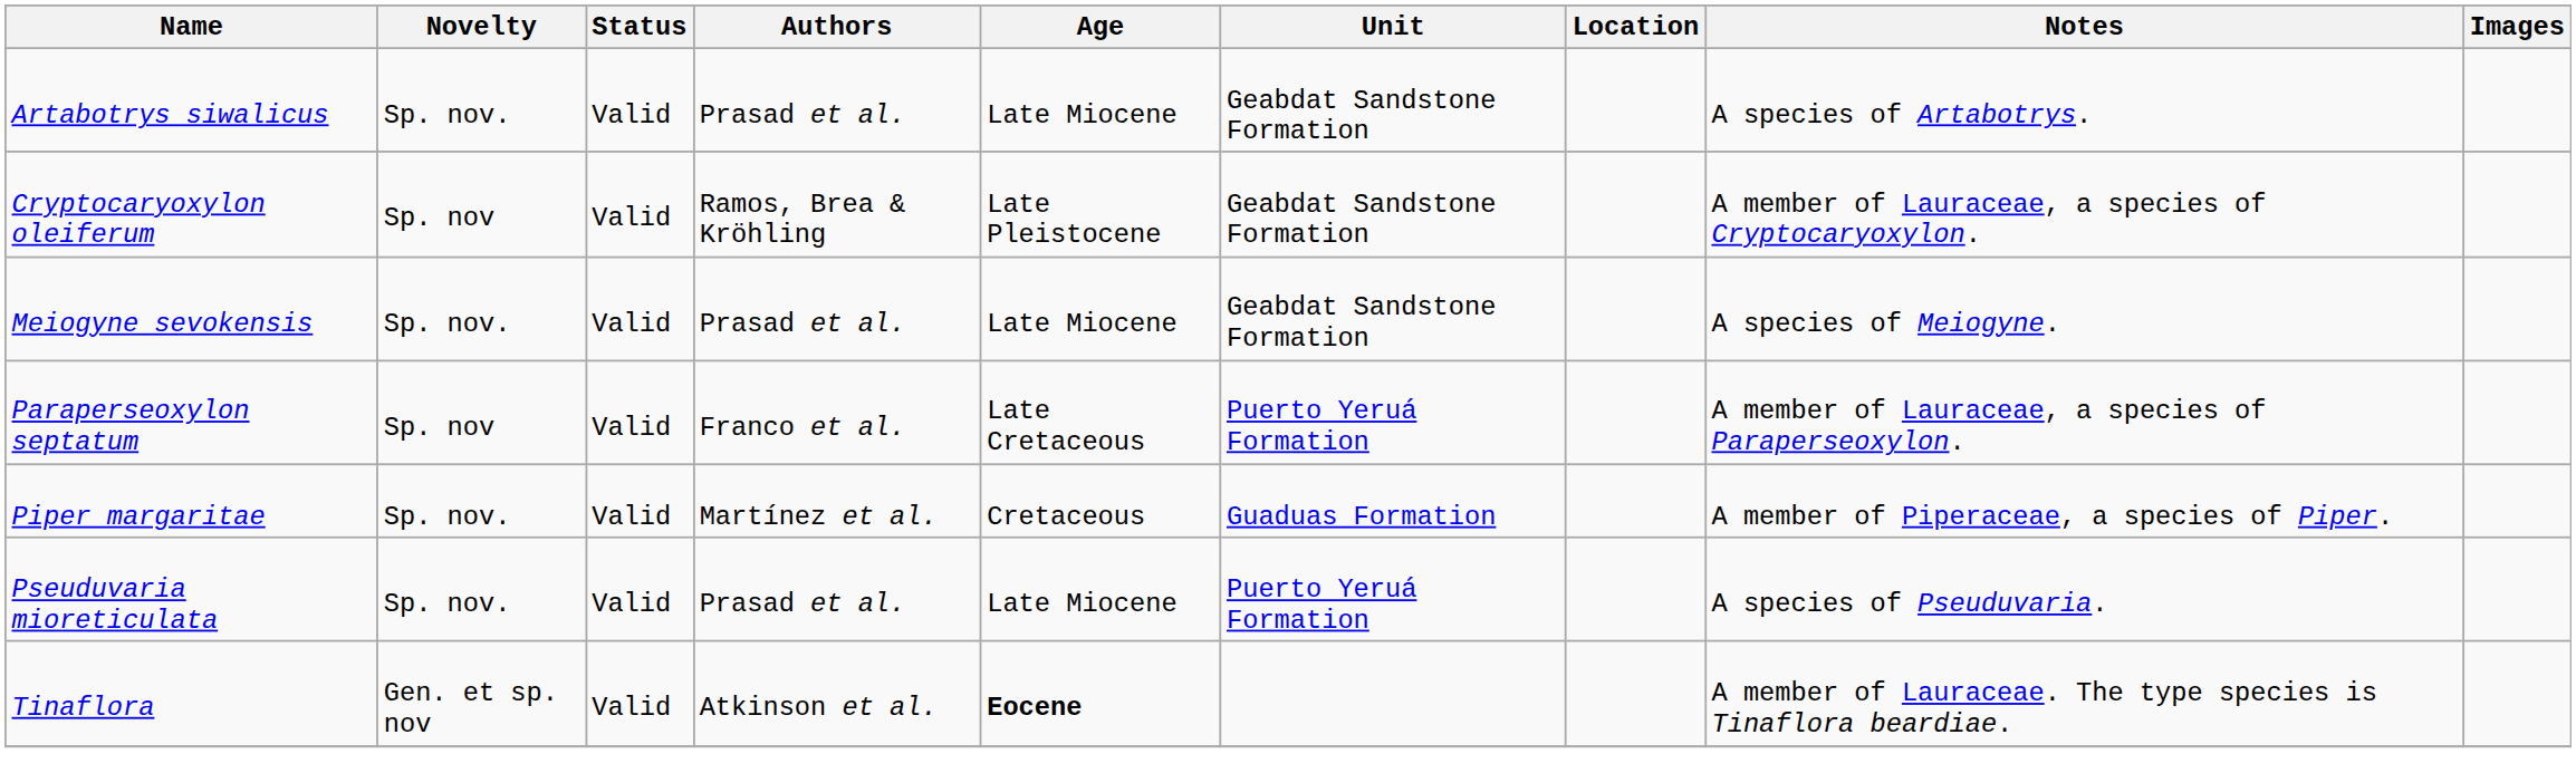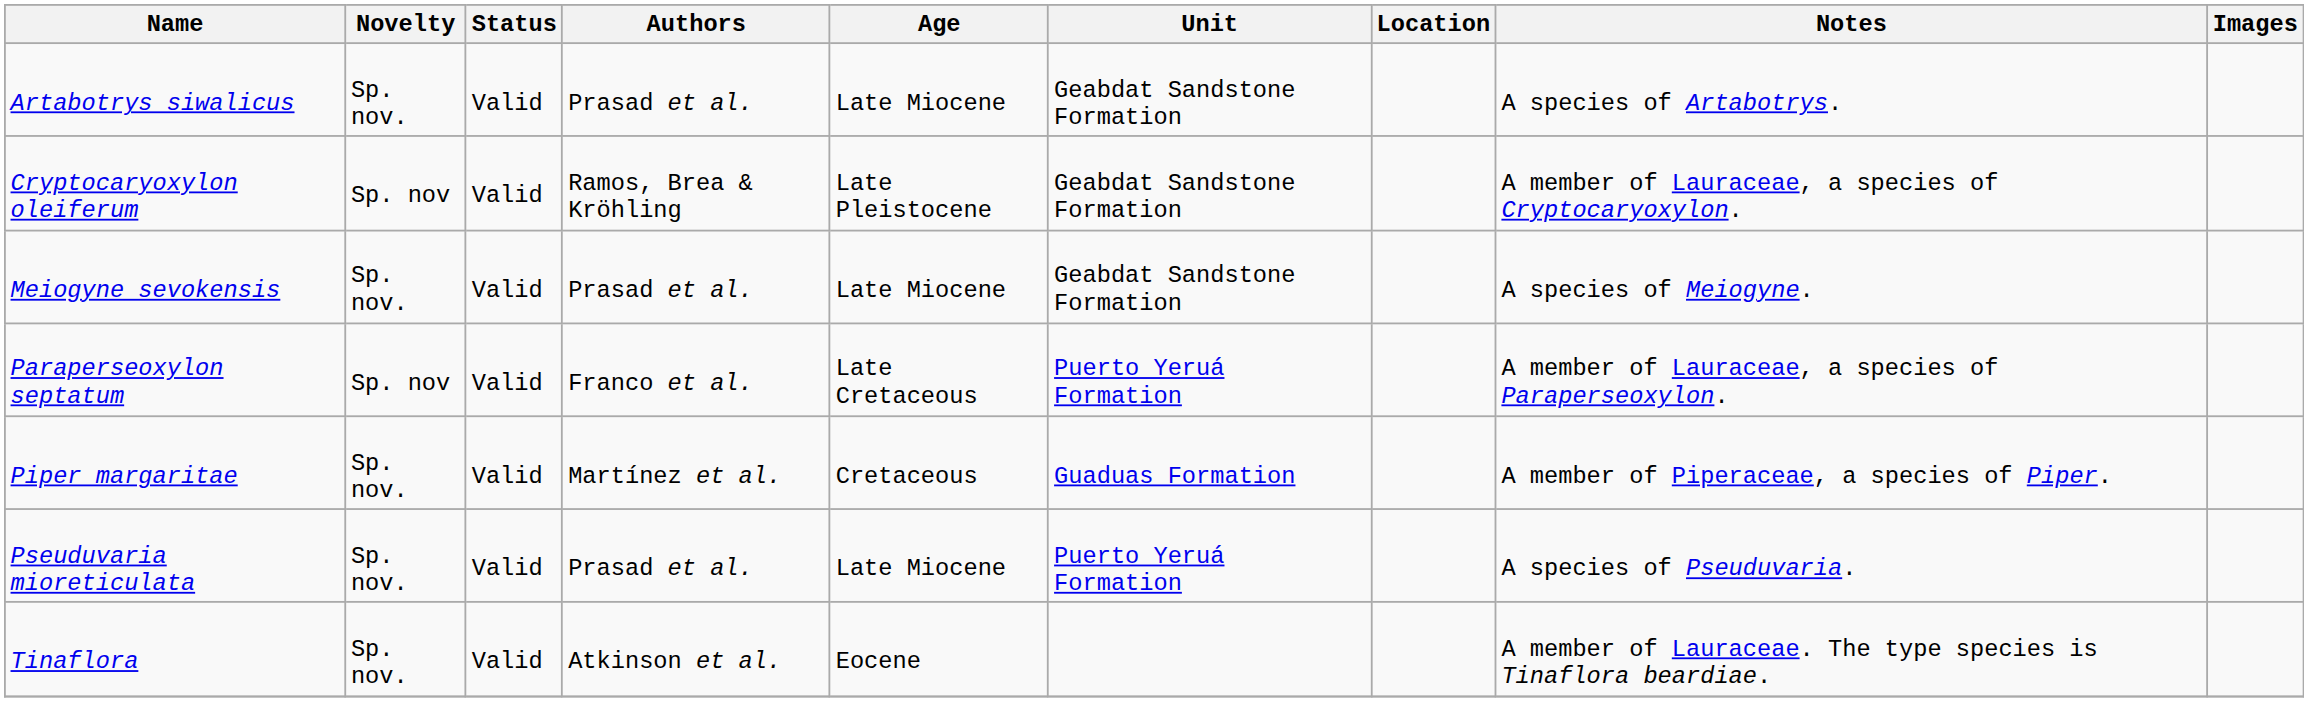Tinaflora | Novelty: Gen. et sp. nov -> Sp. nov.
Tinaflora | Age: bold -> normal
